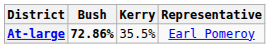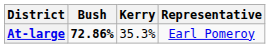At-large | Kerry: 35.5% -> 35.3%
